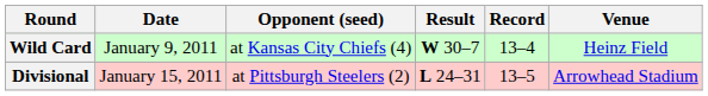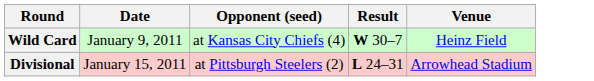- column: Record | 13–4 | 13–5
